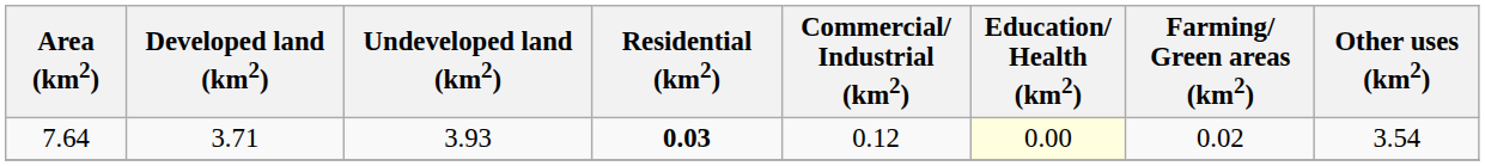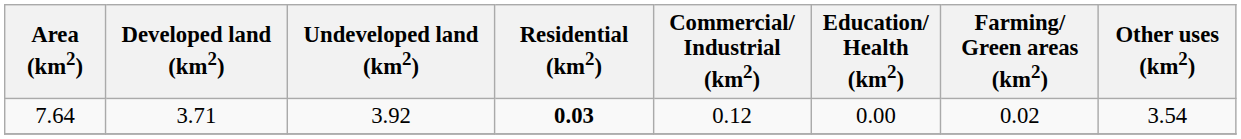7.64 | Undeveloped land (km2): 3.93 -> 3.92
7.64 | Education/ Health (km2): lightyellow background -> no background
